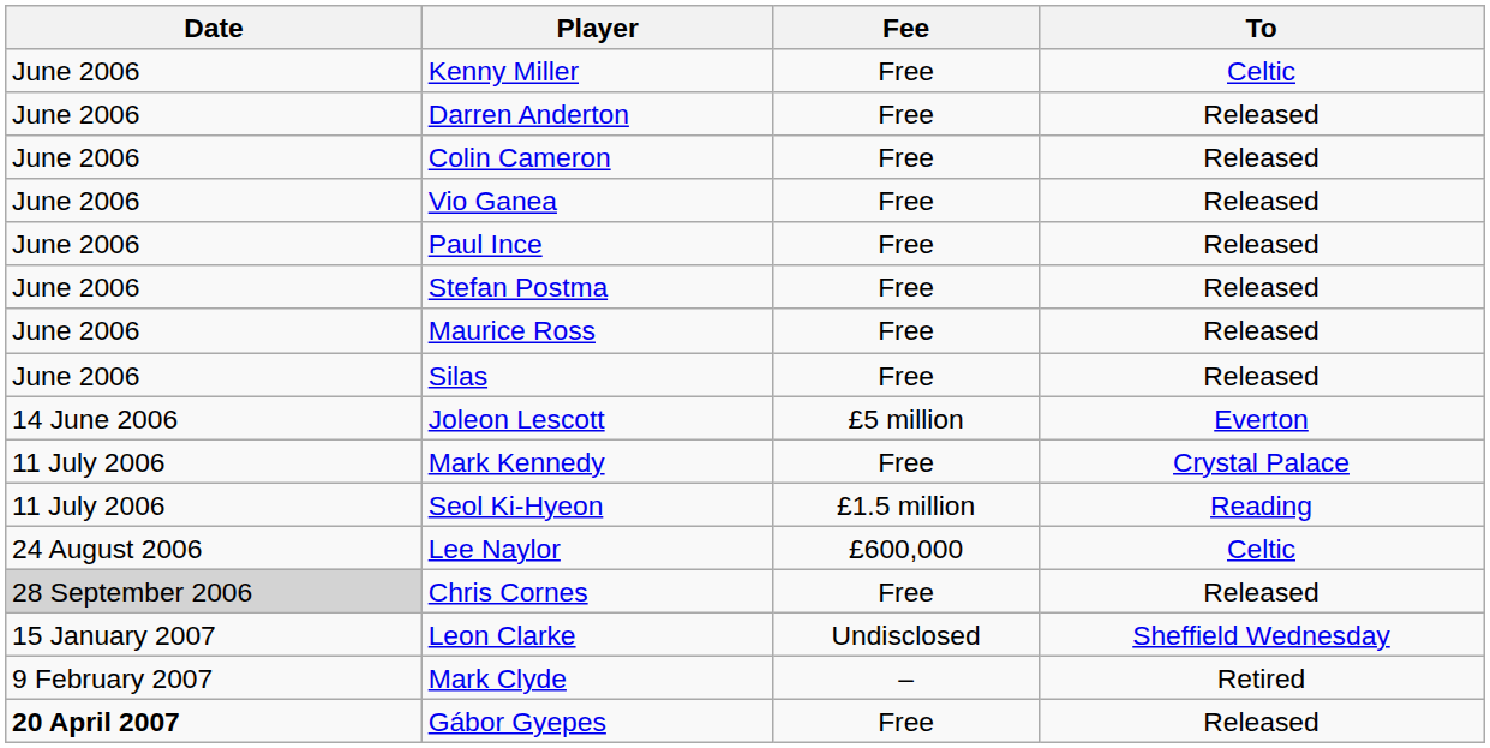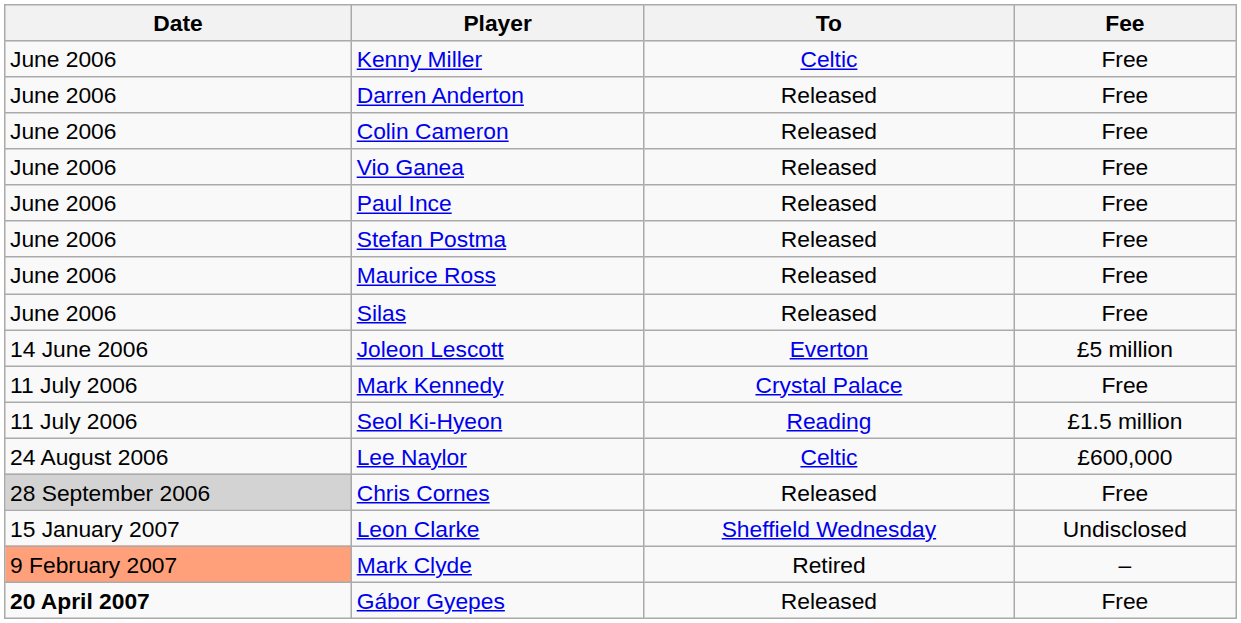columns swapped: To <-> Fee
Mark Clyde | Date: no background -> lightsalmon background
